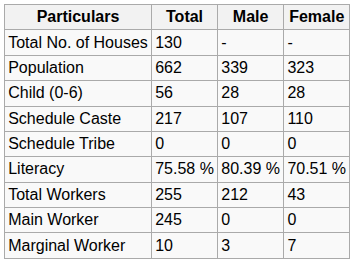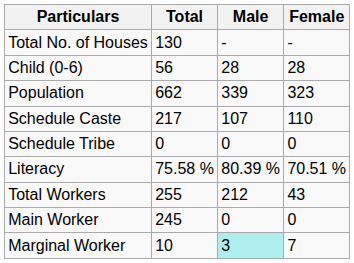rows swapped: Population <-> Child (0-6)
Marginal Worker | Male: no background -> paleturquoise background
